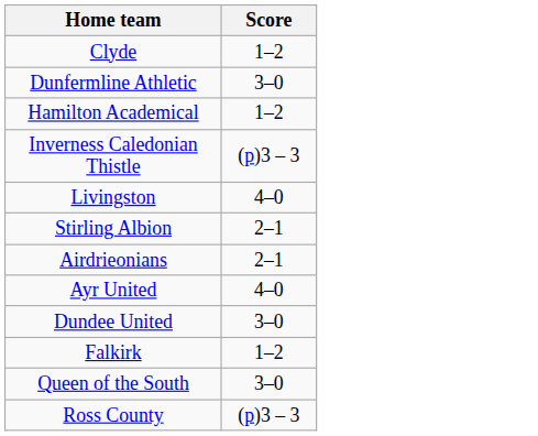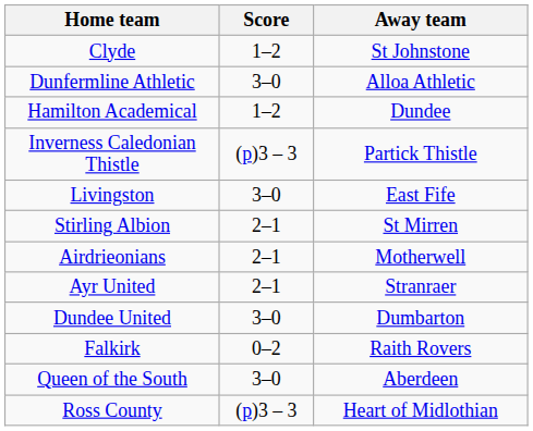+ column: Away team | St Johnstone | Alloa Athletic | Dundee | Partick Thistle | East Fife | St Mirren | Motherwell | Stranraer | Dumbarton | Raith Rovers | Aberdeen | Heart of Midlothian
Livingston | Score: 4–0 -> 3–0
Ayr United | Score: 4–0 -> 2–1
Falkirk | Score: 1–2 -> 0–2
